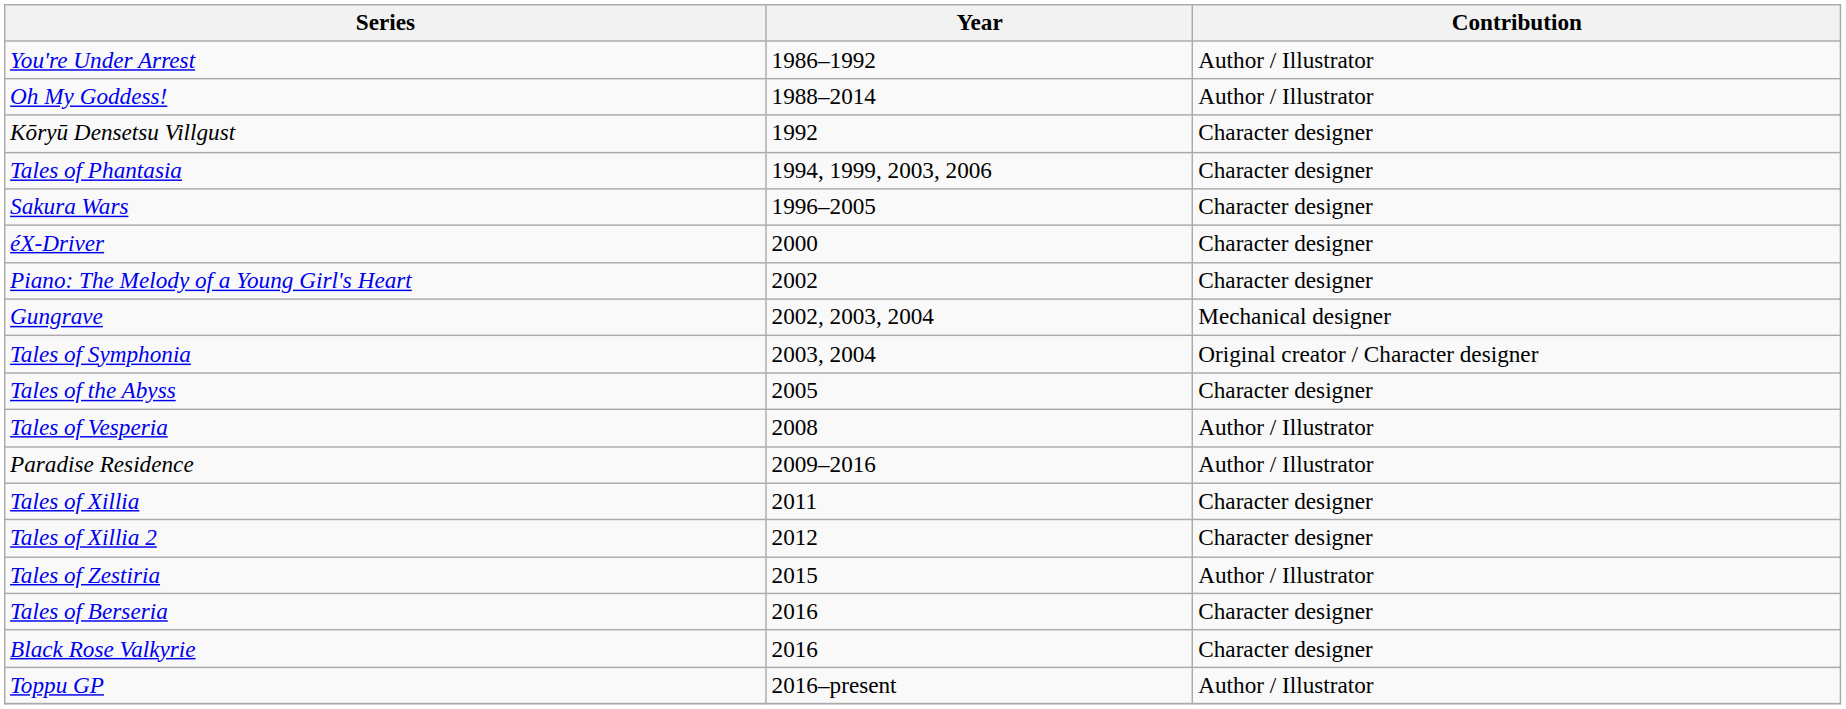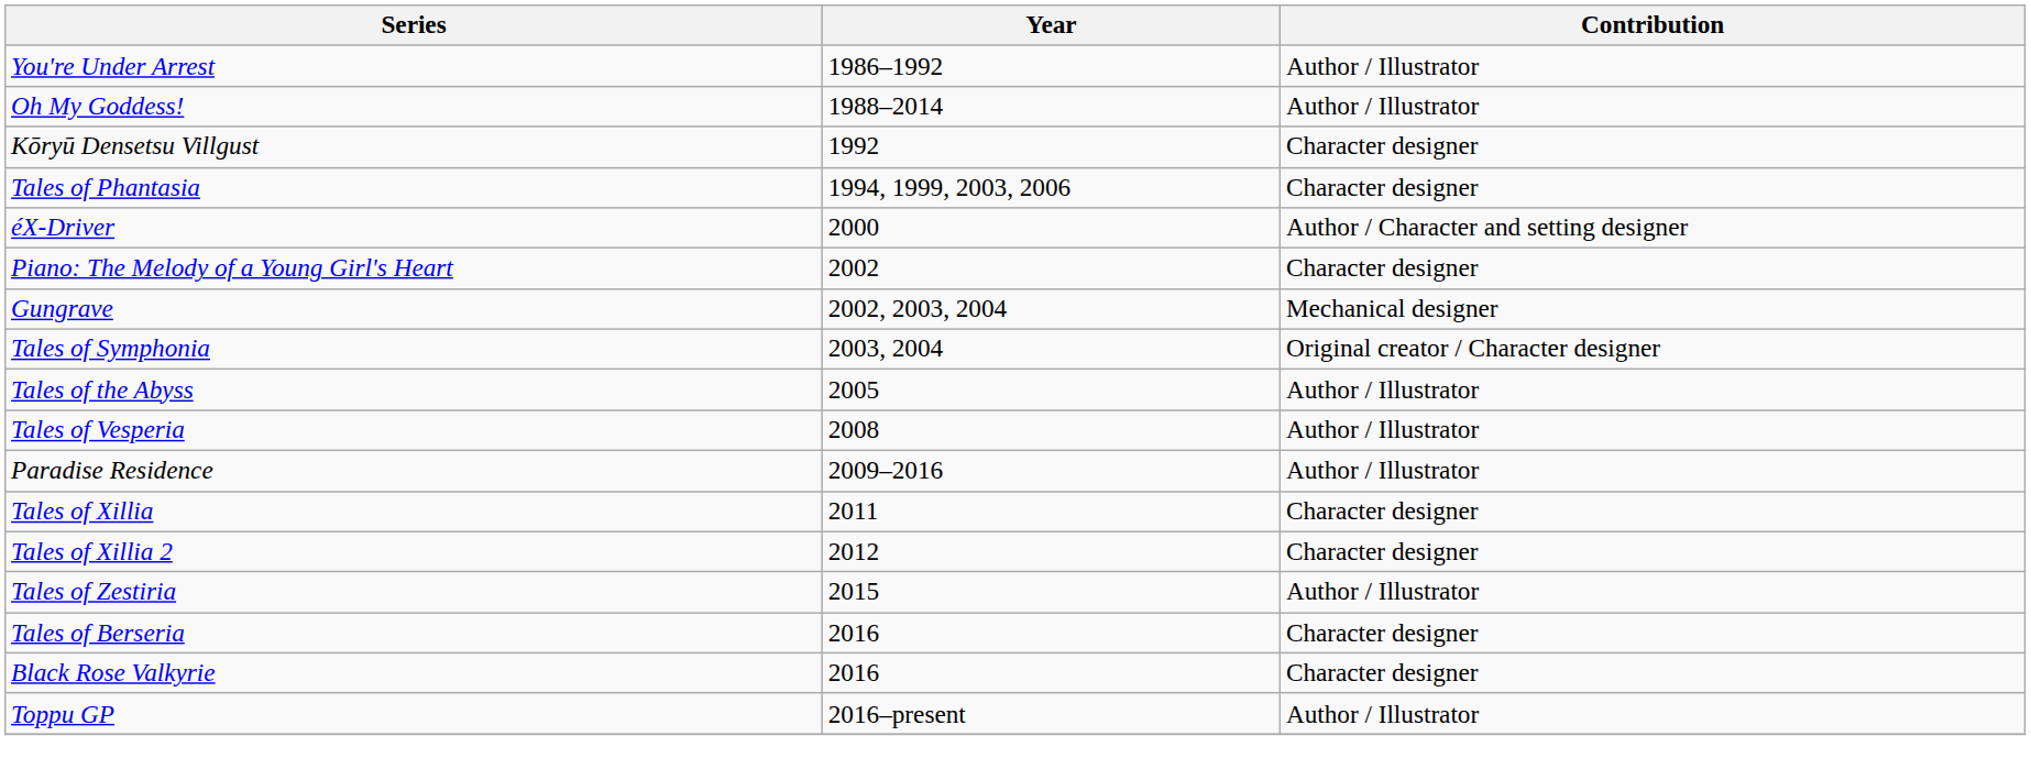- row: Sakura Wars | 1996–2005 | Character designer
éX-Driver | Contribution: Character designer -> Author / Character and setting designer
Tales of the Abyss | Contribution: Character designer -> Author / Illustrator
